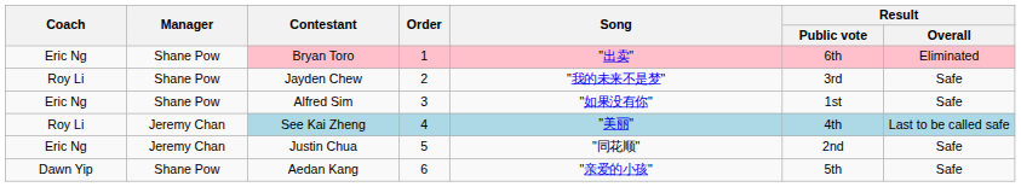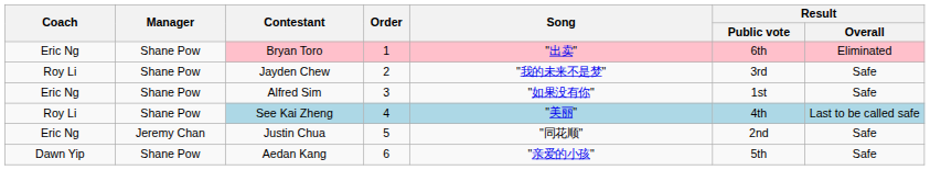See Kai Zheng | Manager: Jeremy Chan -> Shane Pow
